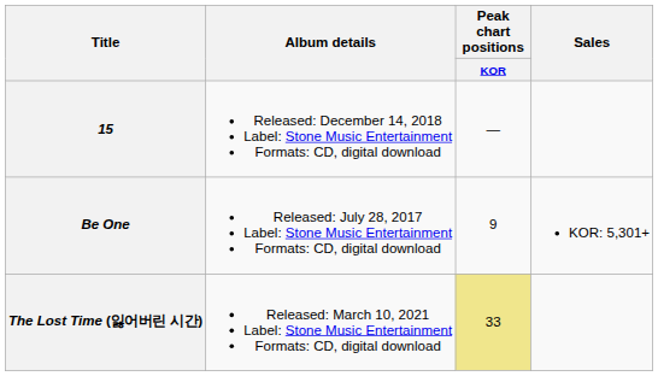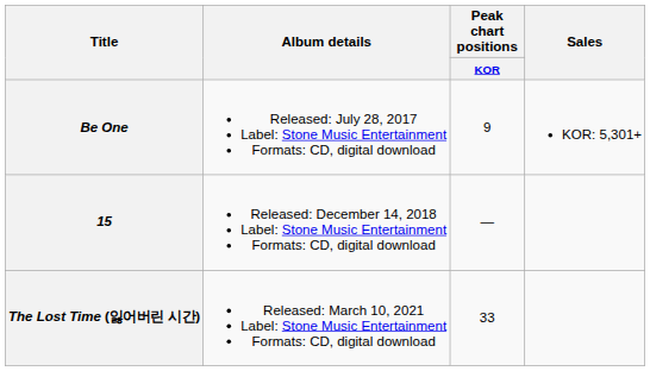rows swapped: Be One <-> 15
The Lost Time (잃어버린 시간) | Peak chart positions / KOR: khaki background -> no background
